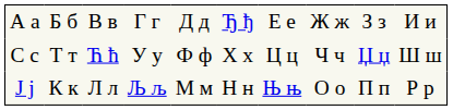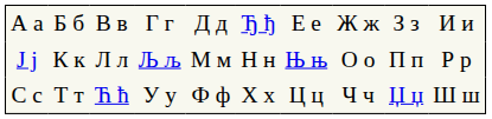rows swapped: Ј ј <-> С с
